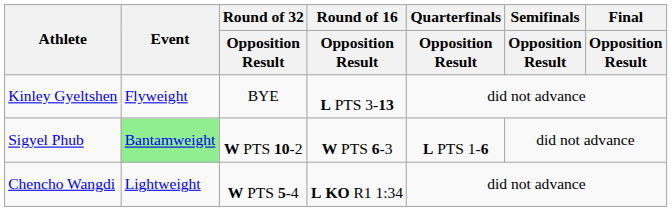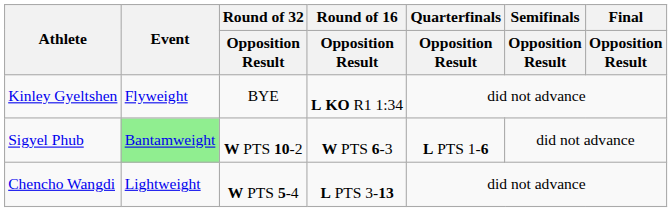Kinley Gyeltshen | Round of 16 / Opposition Result: L PTS 3-13 -> L KO R1 1:34
Chencho Wangdi | Round of 16 / Opposition Result: L KO R1 1:34 -> L PTS 3-13
